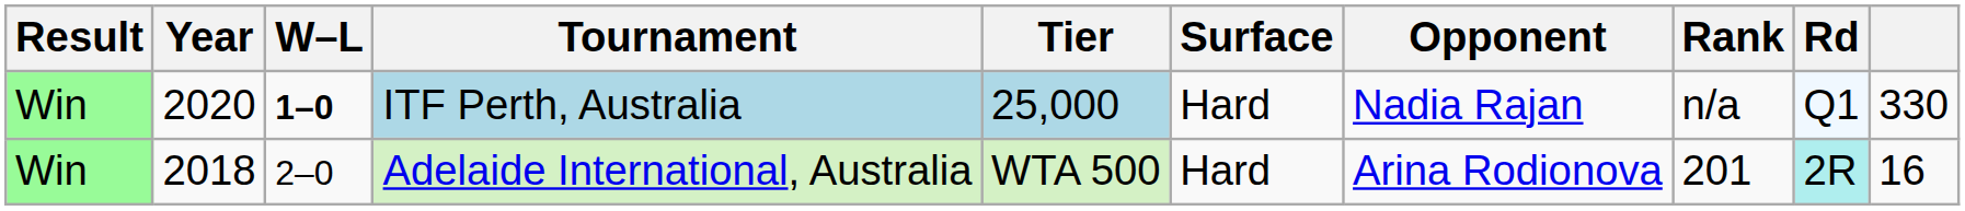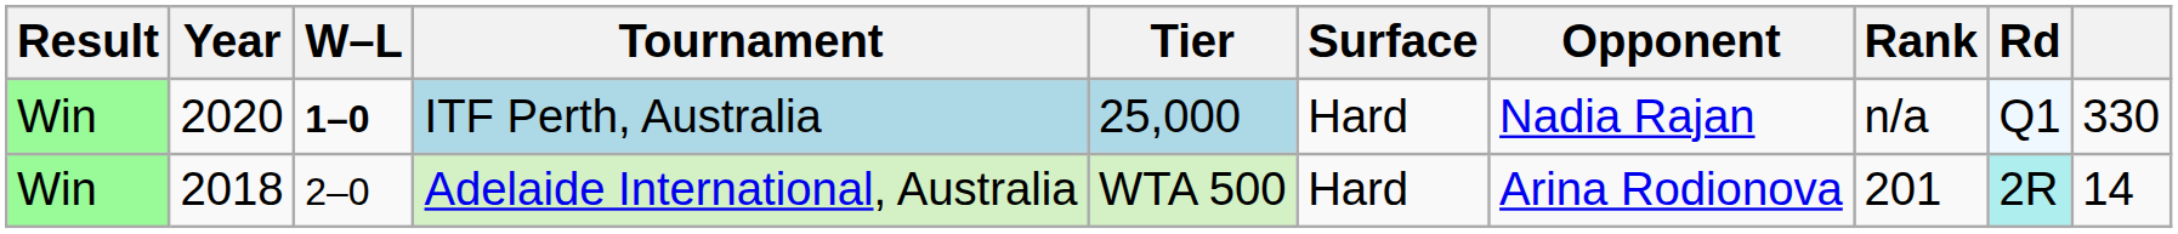Adelaide International, Australia | column 10: 16 -> 14
